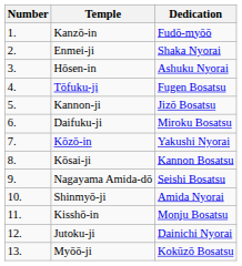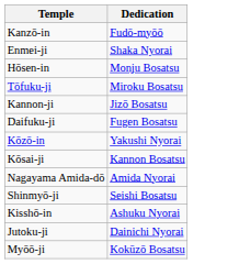- column: Number | 1. | 2. | 3. | 4. | 5. | 6. | 7. | 8. | 9. | 10. | 11. | 12. | 13.
Hōsen-in | Dedication: Ashuku Nyorai -> Monju Bosatsu
Tōfuku-ji | Dedication: Fugen Bosatsu -> Miroku Bosatsu
Daifuku-ji | Dedication: Miroku Bosatsu -> Fugen Bosatsu
Nagayama Amida-dō | Dedication: Seishi Bosatsu -> Amida Nyorai
Shinmyō-ji | Dedication: Amida Nyorai -> Seishi Bosatsu
Kisshō-in | Dedication: Monju Bosatsu -> Ashuku Nyorai
